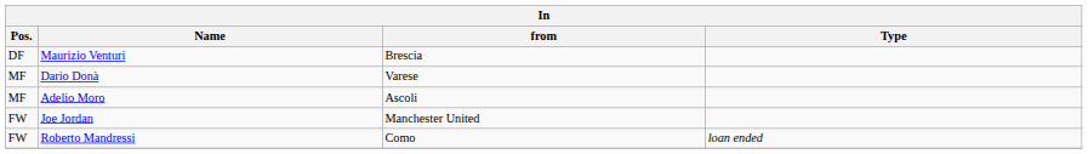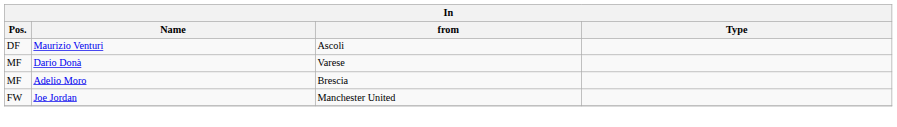Maurizio Venturi | from: Brescia -> Ascoli
Adelio Moro | from: Ascoli -> Brescia
- row: FW | Roberto Mandressi | Como | loan ended
